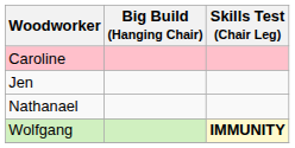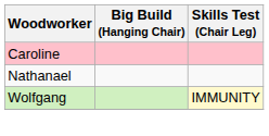- row: Jen
Wolfgang | Skills Test (Chair Leg): bold -> normal
